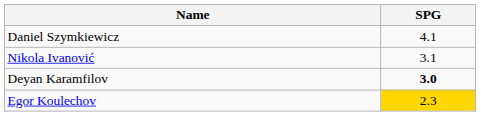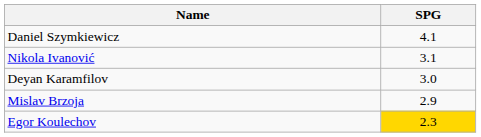Deyan Karamfilov | SPG: bold -> normal
+ row: Mislav Brzoja | 2.9
